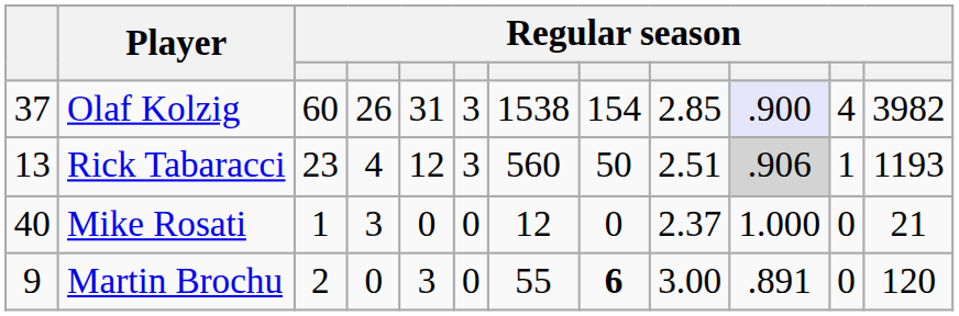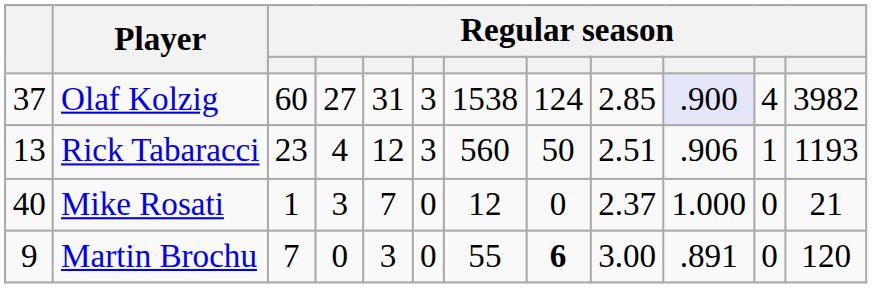Olaf Kolzig | column 4: 26 -> 27
Olaf Kolzig | column 8: 154 -> 124
Rick Tabaracci | column 10: lightgrey background -> no background
Mike Rosati | column 5: 0 -> 7
Martin Brochu | column 3: 2 -> 7
